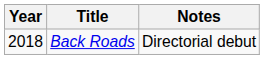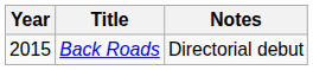Back Roads | Year: 2018 -> 2015
